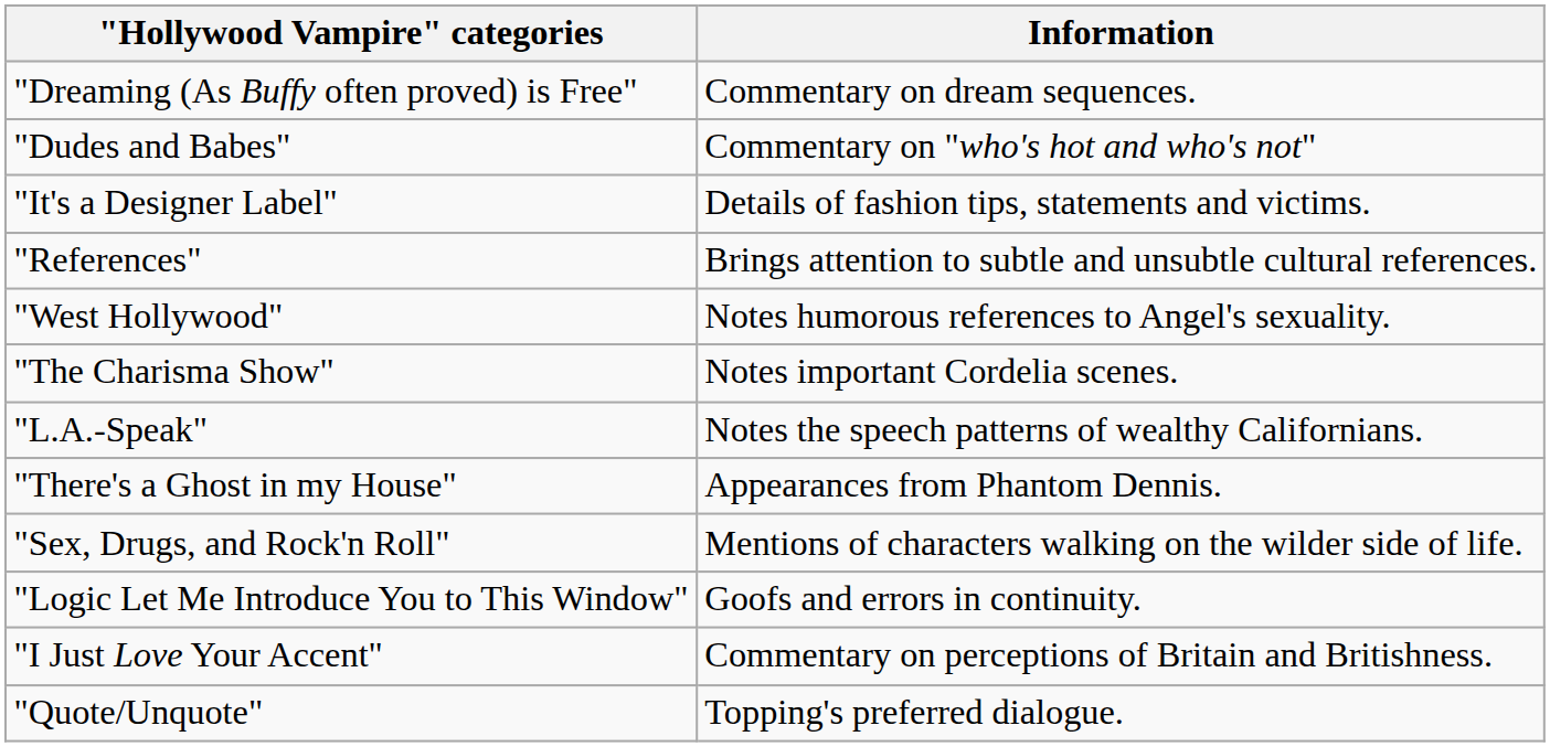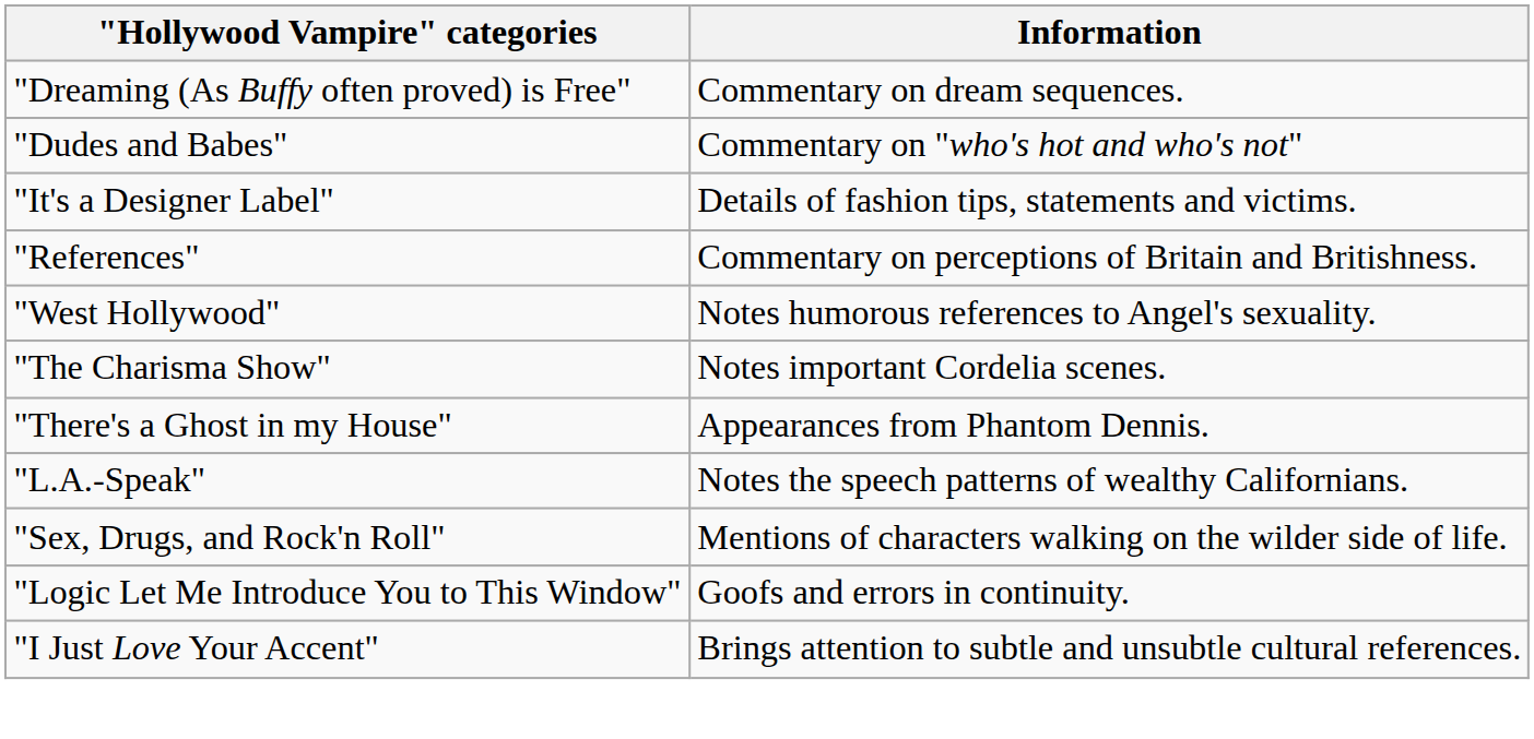"References" | Information: Brings attention to subtle and unsubtle cultural references. -> Commentary on perceptions of Britain and Britishness.
rows swapped: "L.A.-Speak" <-> "There's a Ghost in my House"
"I Just Love Your Accent" | Information: Commentary on perceptions of Britain and Britishness. -> Brings attention to subtle and unsubtle cultural references.
- row: "Quote/Unquote" | Topping's preferred dialogue.
